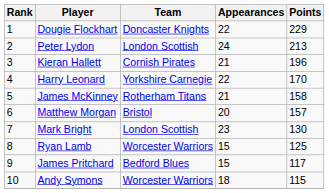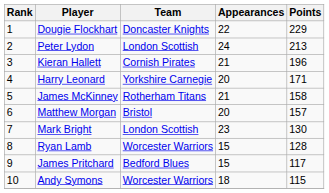Harry Leonard | Appearances: 22 -> 20
Harry Leonard | Points: 170 -> 171
Ryan Lamb | Points: 125 -> 128
